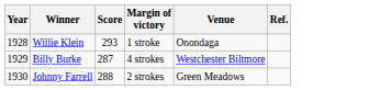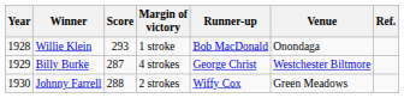+ column: Runner-up | Bob MacDonald | George Christ | Wiffy Cox
